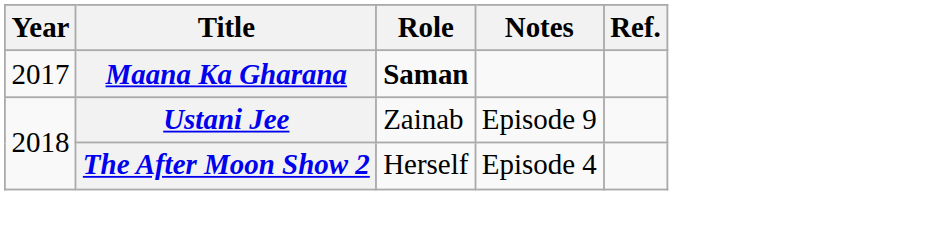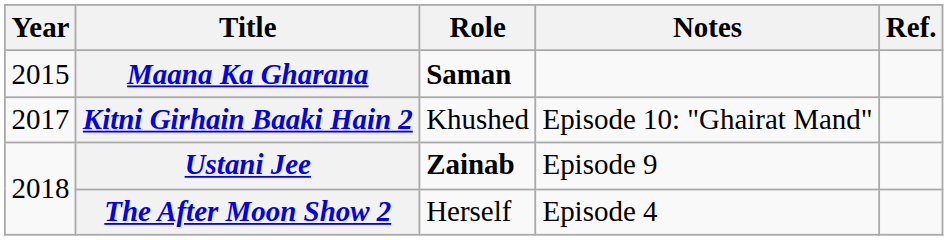Maana Ka Gharana | Year: 2017 -> 2015
+ row: 2017 | Kitni Girhain Baaki Hain 2 | Khushed | Episode 10: "Ghairat Mand"
Ustani Jee | Role: normal -> bold
